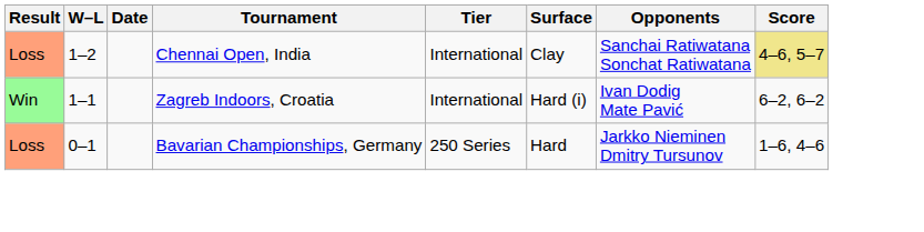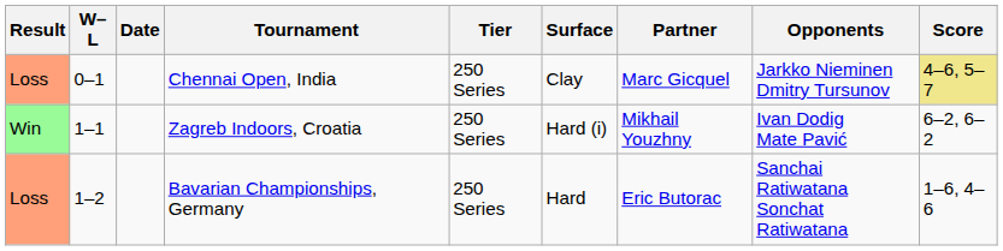+ column: Partner | Marc Gicquel | Mikhail Youzhny | Eric Butorac
Chennai Open, India | W–L: 1–2 -> 0–1
Chennai Open, India | Tier: International -> 250 Series
Chennai Open, India | Opponents: Sanchai Ratiwatana Sonchat Ratiwatana -> Jarkko Nieminen Dmitry Tursunov
Zagreb Indoors, Croatia | Tier: International -> 250 Series
Bavarian Championships, Germany | W–L: 0–1 -> 1–2
Bavarian Championships, Germany | Opponents: Jarkko Nieminen Dmitry Tursunov -> Sanchai Ratiwatana Sonchat Ratiwatana
